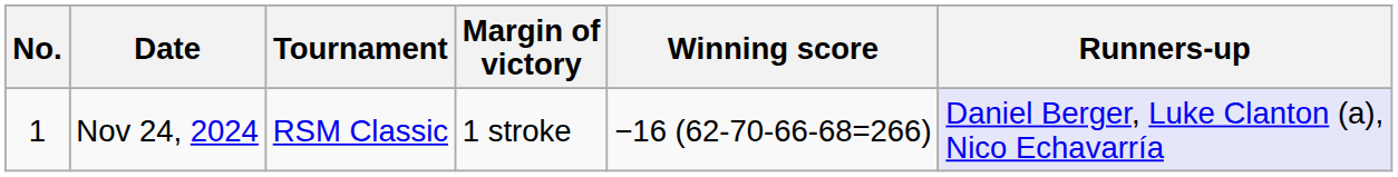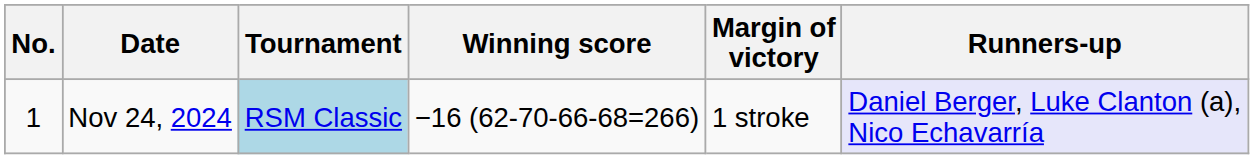columns swapped: Winning score <-> Margin of victory
Nov 24, 2024 | Tournament: no background -> lightblue background
